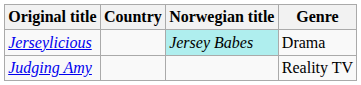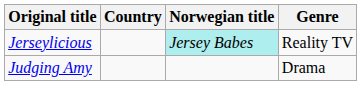Jerseylicious | Genre: Drama -> Reality TV
Judging Amy | Genre: Reality TV -> Drama
